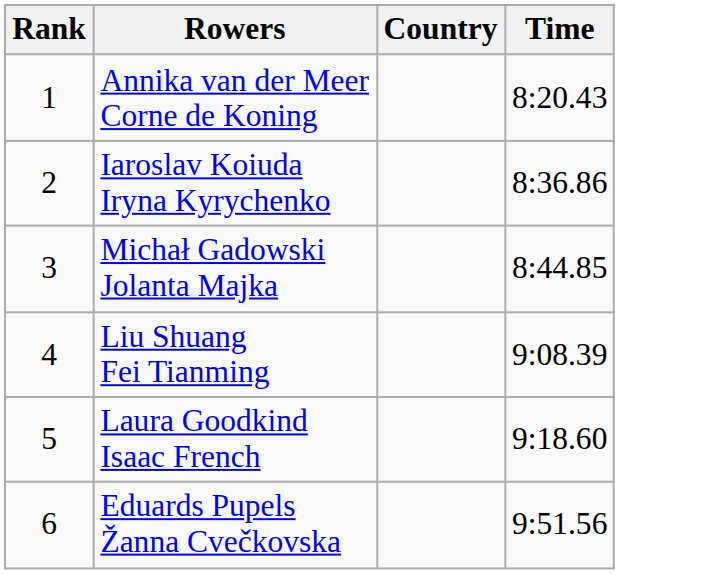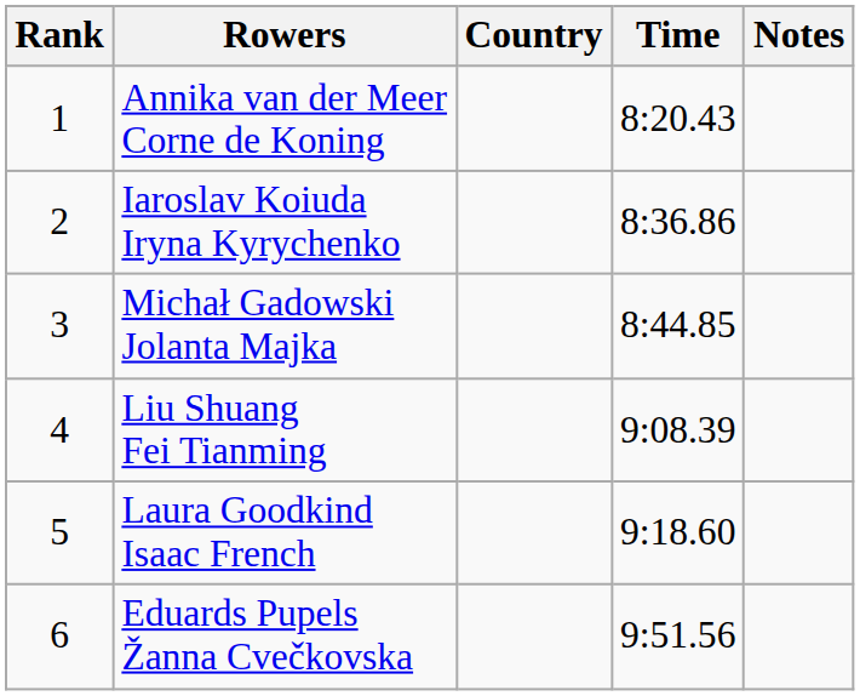+ column: Notes
